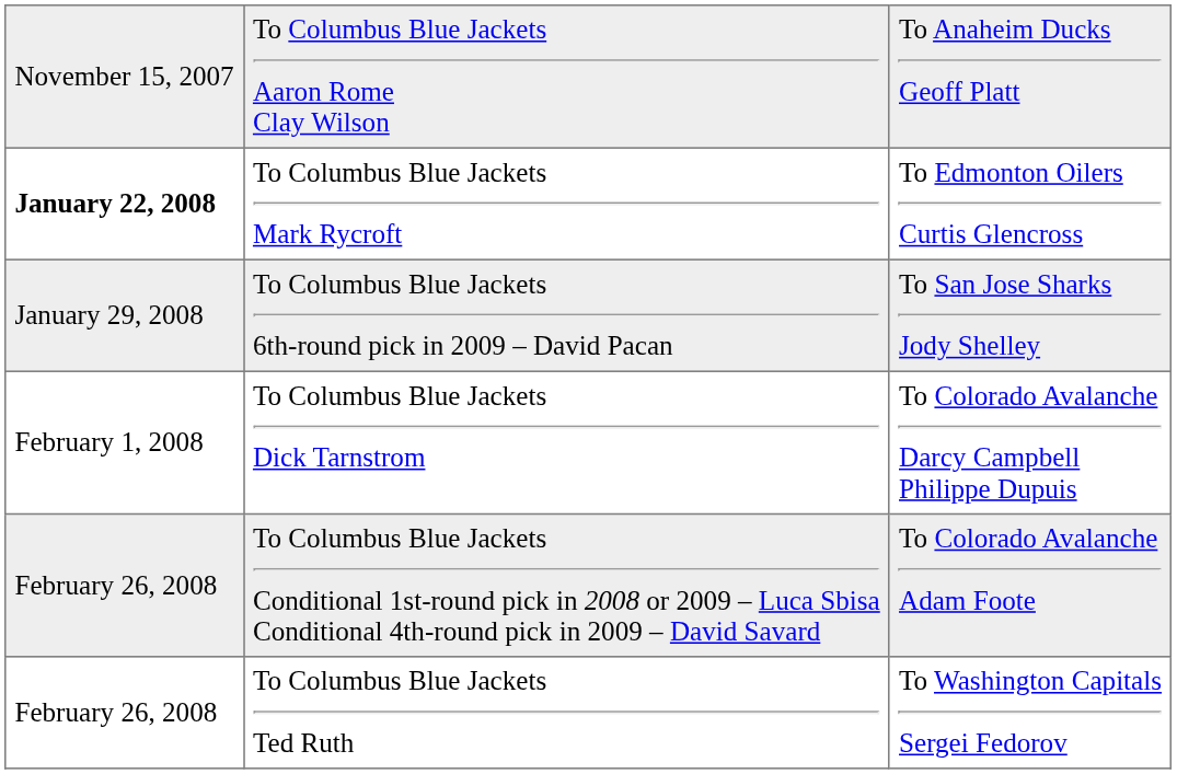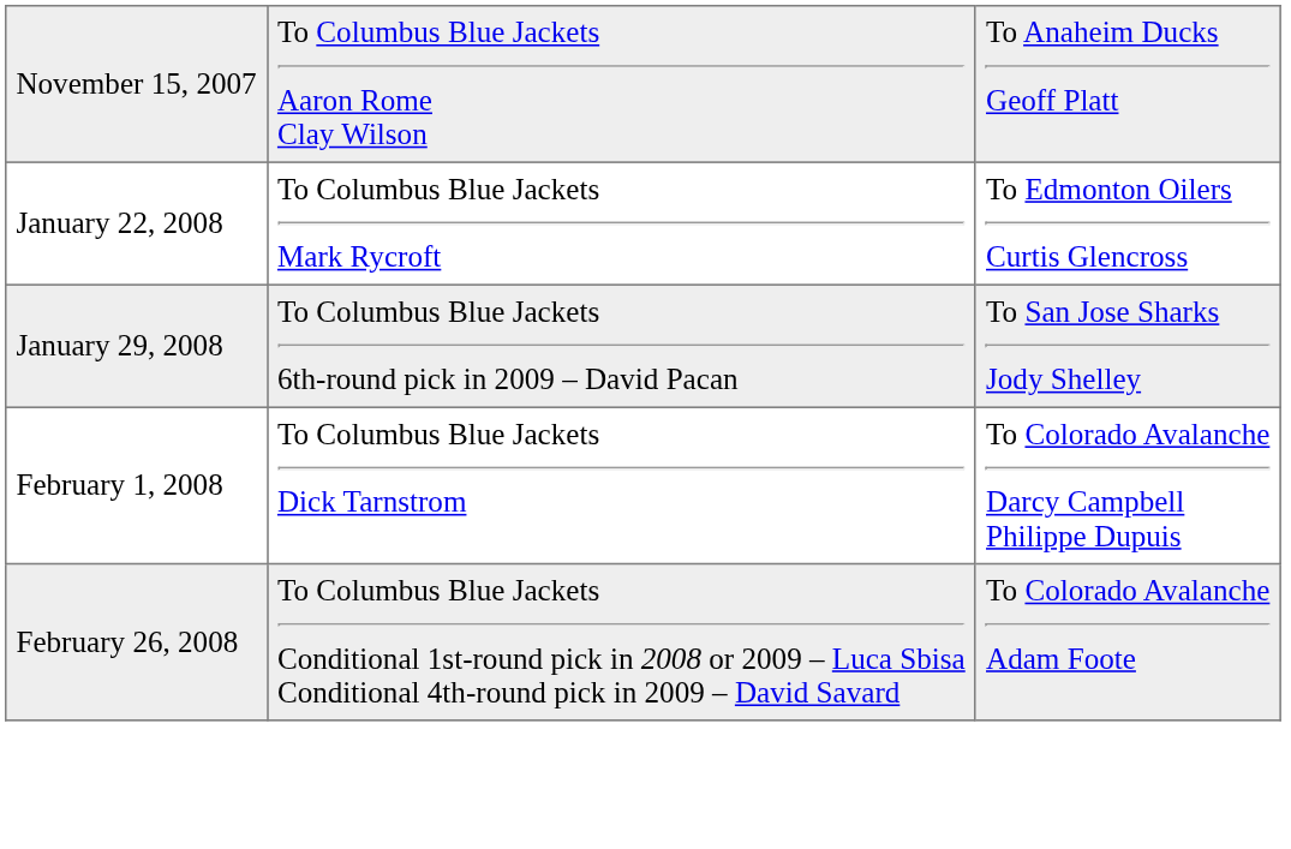To Columbus Blue Jackets Mark Rycroft | column 1: bold -> normal
- row: February 26, 2008 | To Columbus Blue Jackets Ted Ruth | To Washington Capitals Sergei Fedorov
